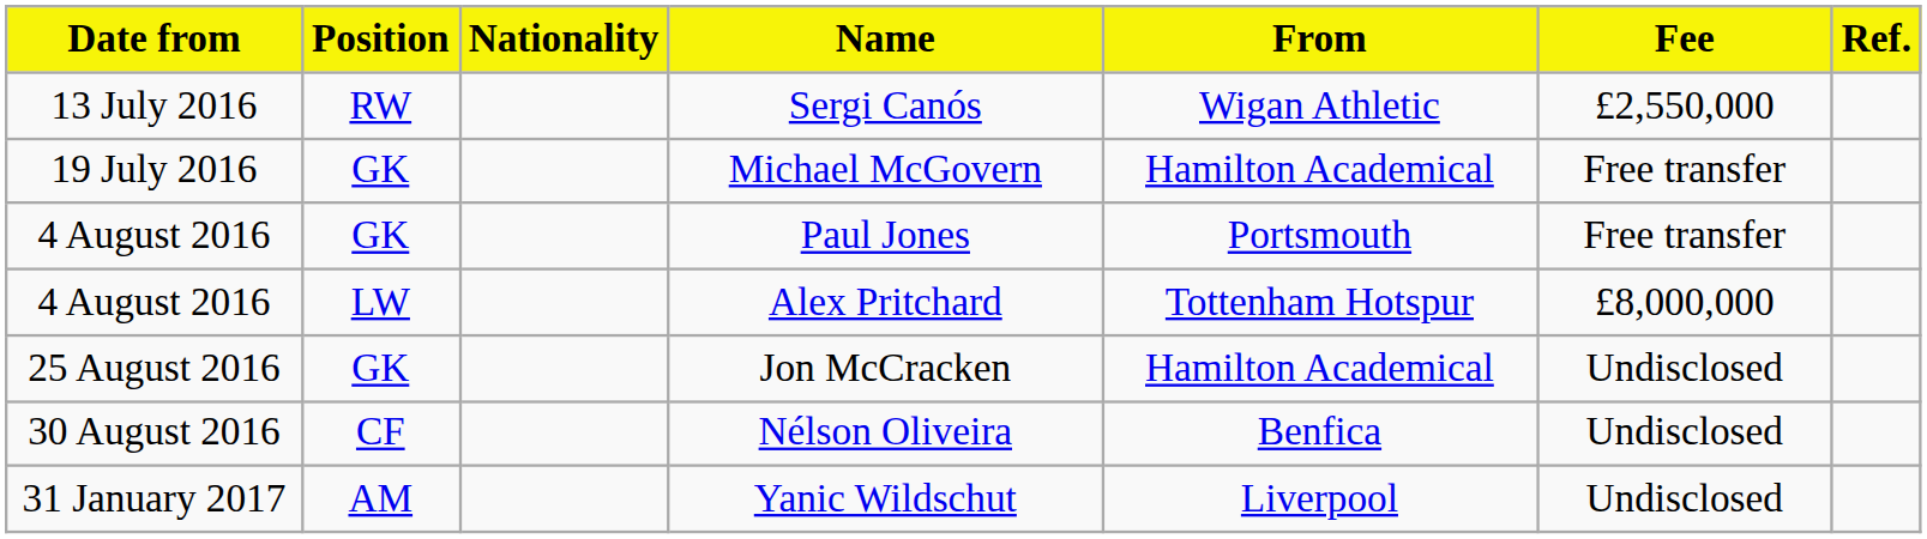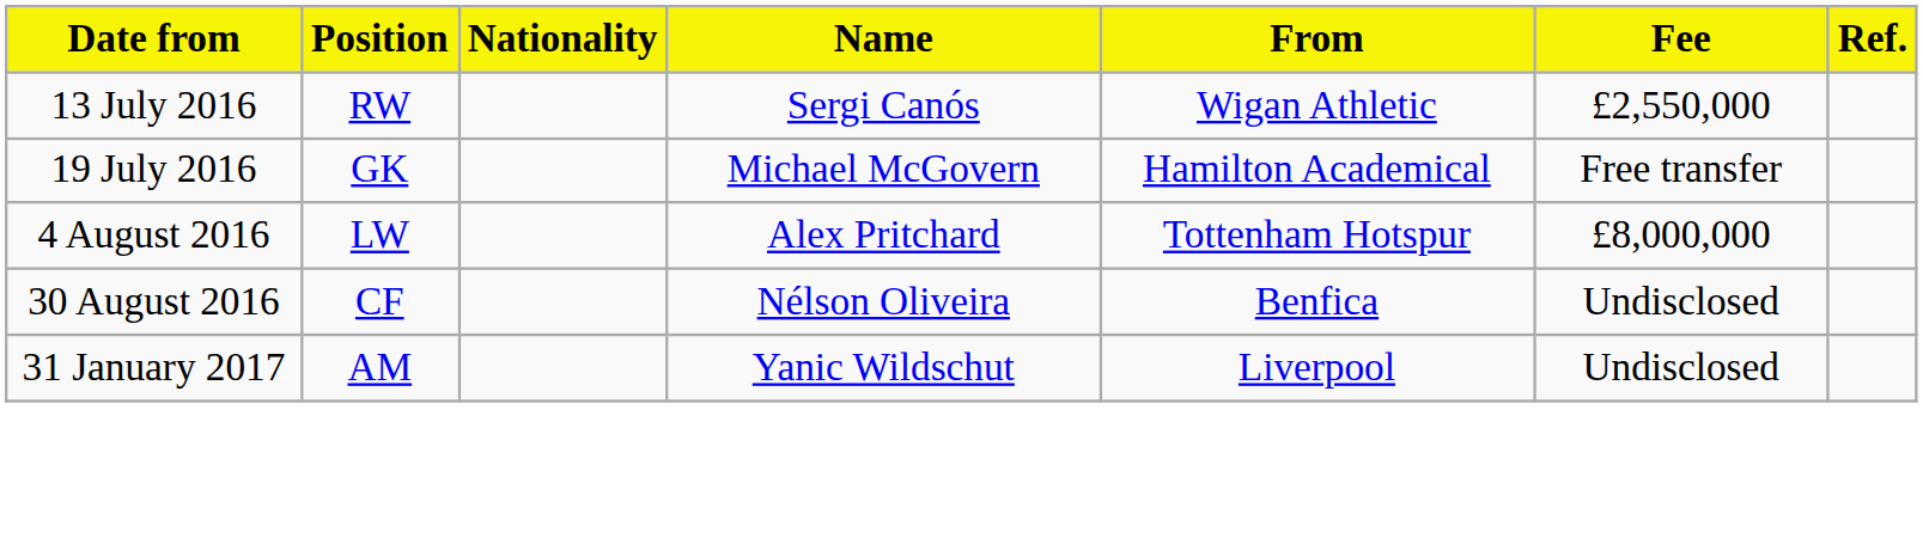- row: 4 August 2016 | GK | Paul Jones | Portsmouth | Free transfer
- row: 25 August 2016 | GK | Jon McCracken | Hamilton Academical | Undisclosed
